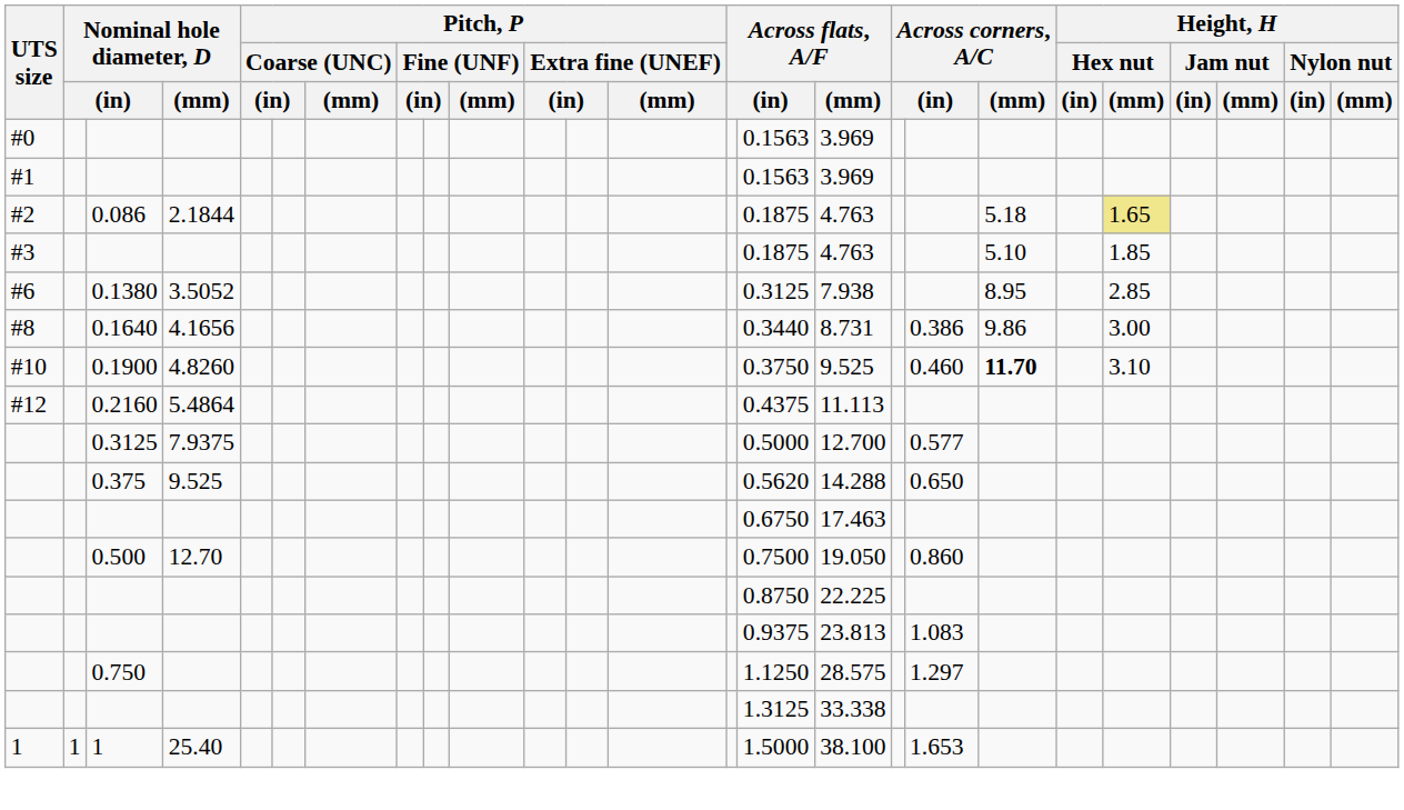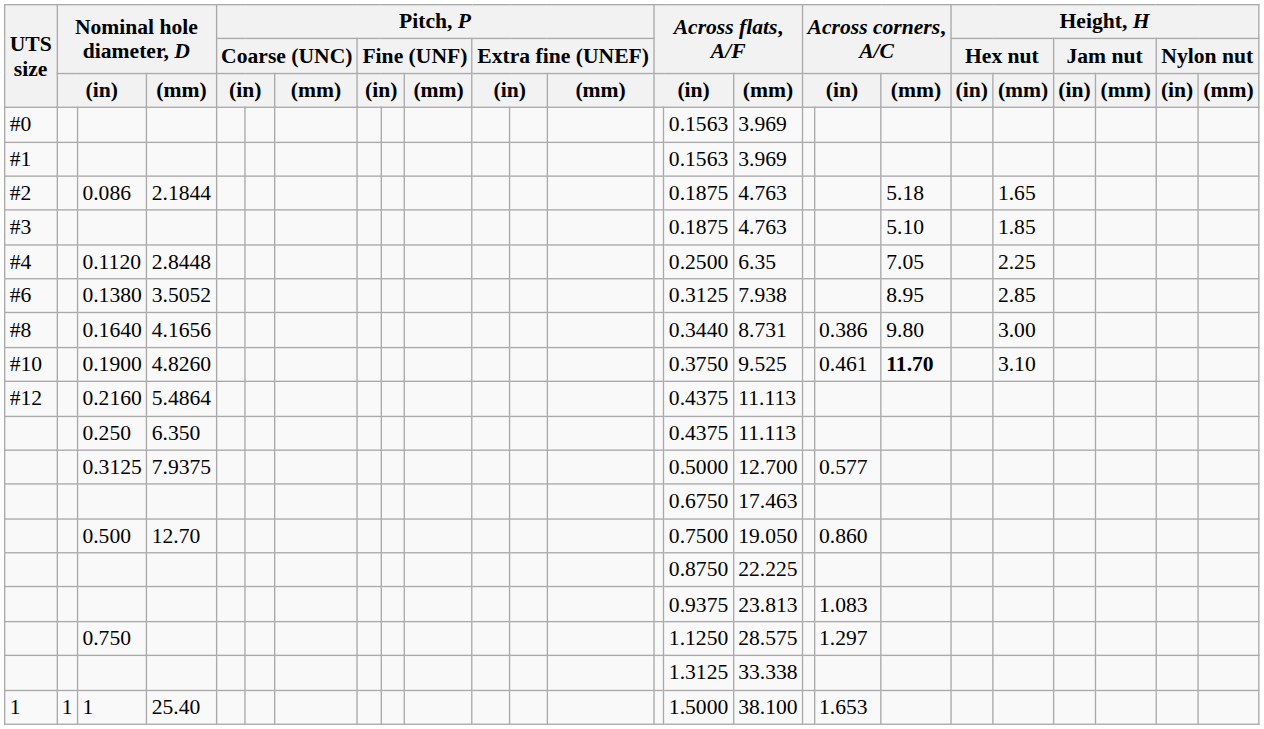0.086 | Height, H / Hex nut / (mm): khaki background -> no background
+ row: #4 | 0.1120 | 2.8448 | 0.2500 | 6.35 | 7.05 | 2.25
0.1640 | Across corners, A/C / (mm): 9.86 -> 9.80
0.1900 | column 18: 0.460 -> 0.461
+ row: 0.250 | 6.350 | 0.4375 | 11.113
- row: 0.375 | 9.525 | 0.5620 | 14.288 | 0.650
